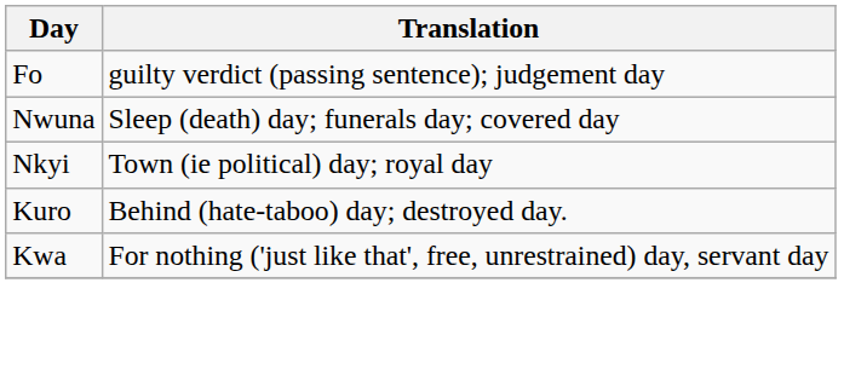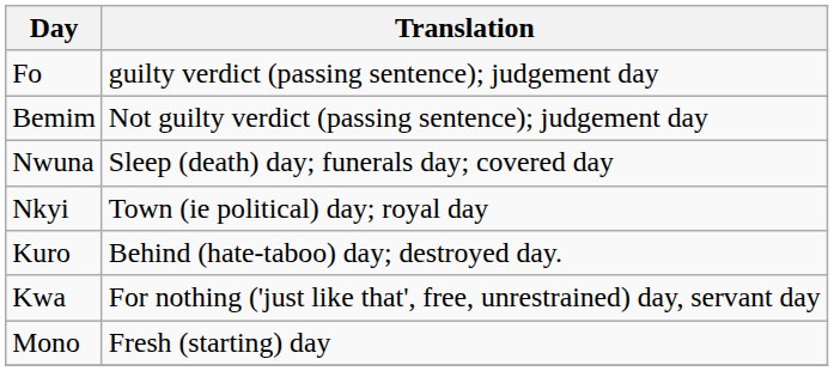+ row: Bemim | Not guilty verdict (passing sentence); judgement day
+ row: Mono | Fresh (starting) day
